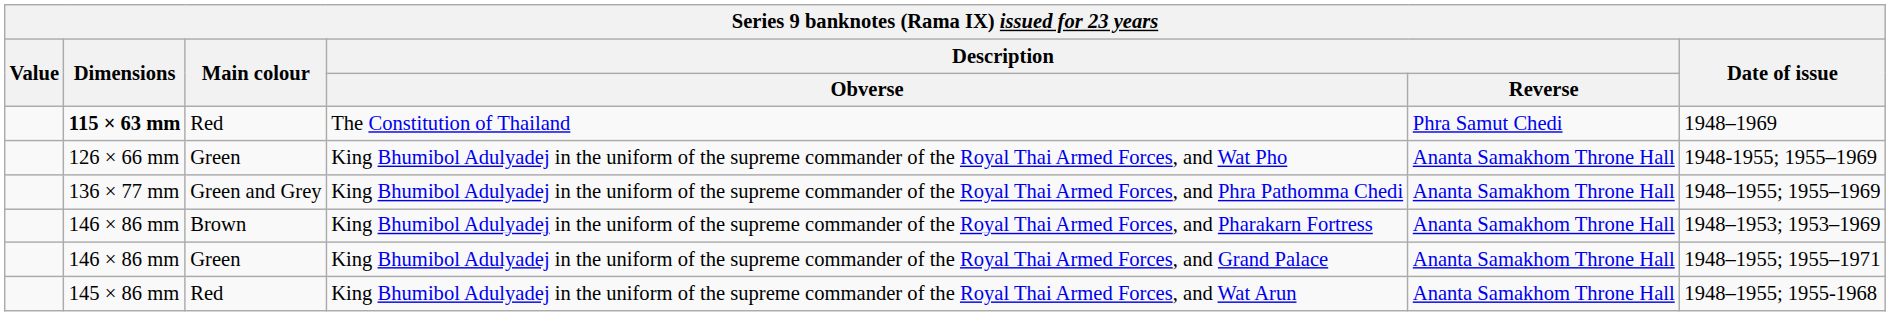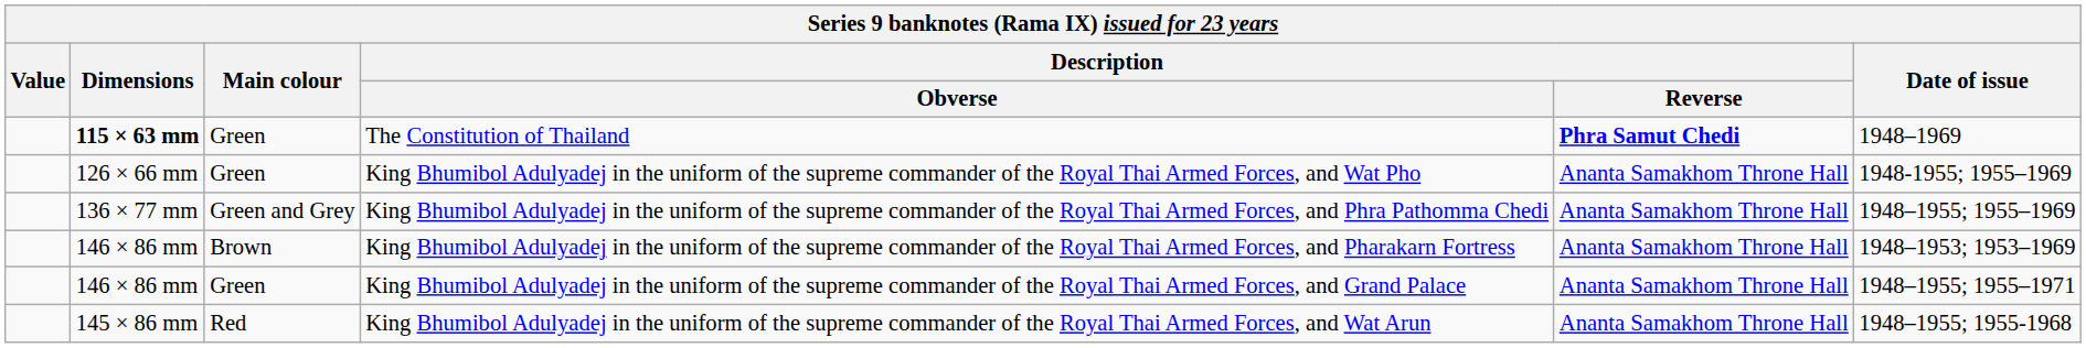The Constitution of Thailand | Main colour: Red -> Green
The Constitution of Thailand | Description / Reverse: normal -> bold
